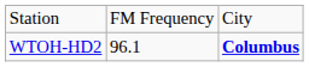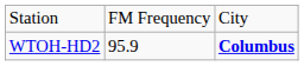WTOH-HD2 | column 2: 96.1 -> 95.9
